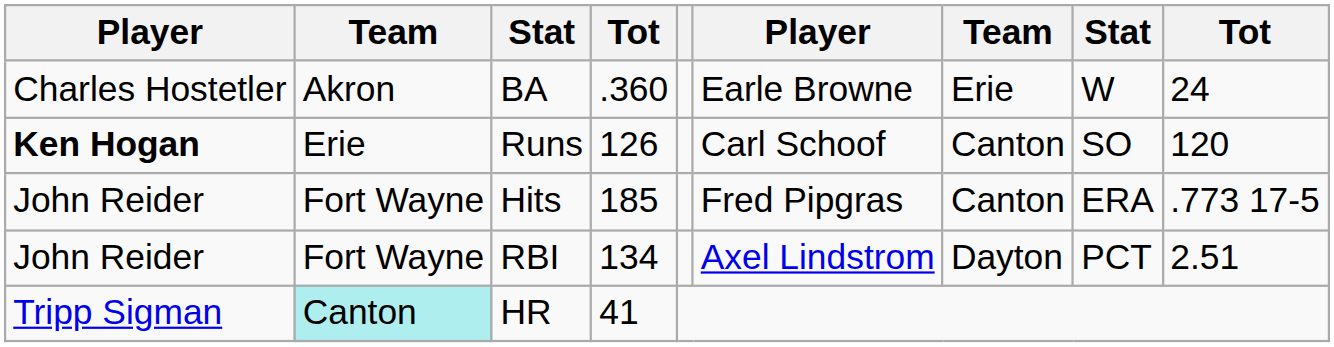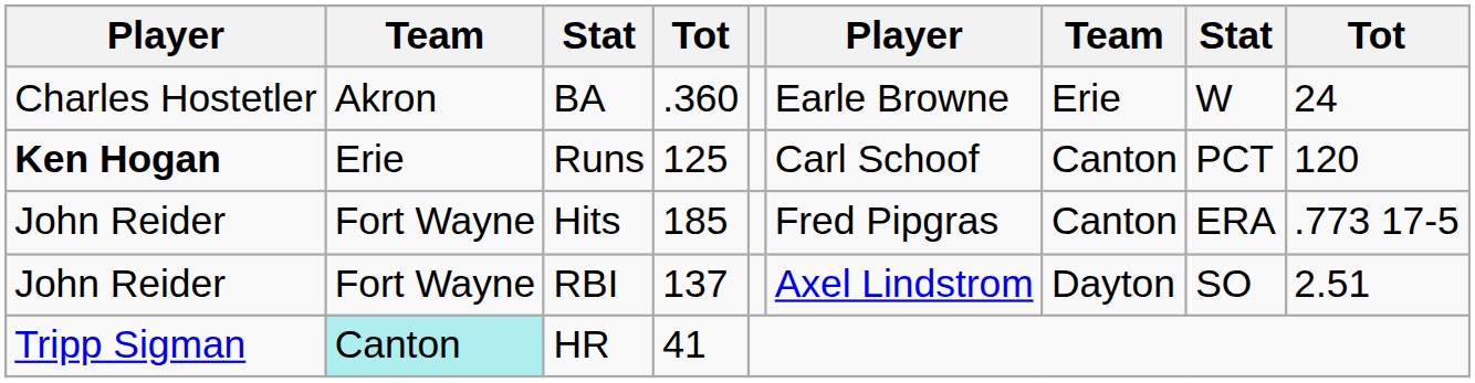Runs | column 4: 126 -> 125
Runs | column 8: SO -> PCT
RBI | column 4: 134 -> 137
RBI | column 8: PCT -> SO
